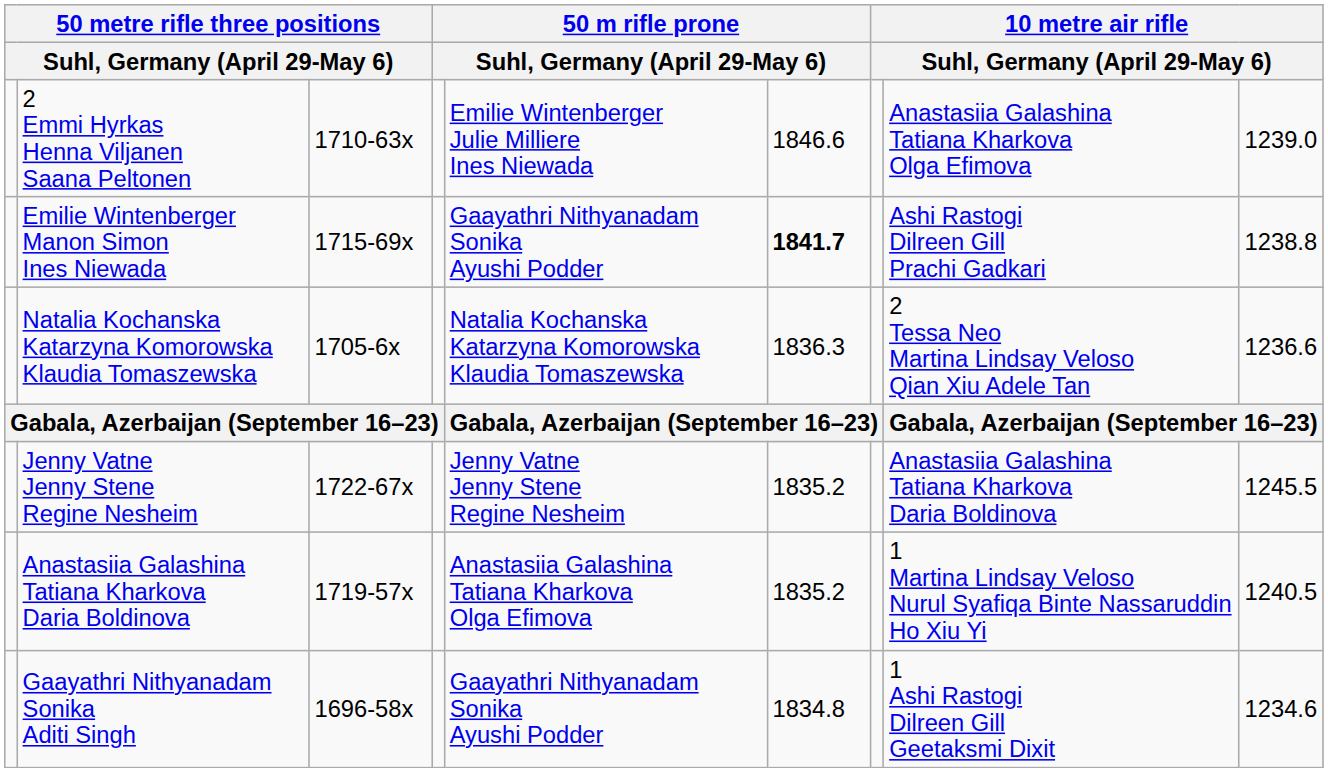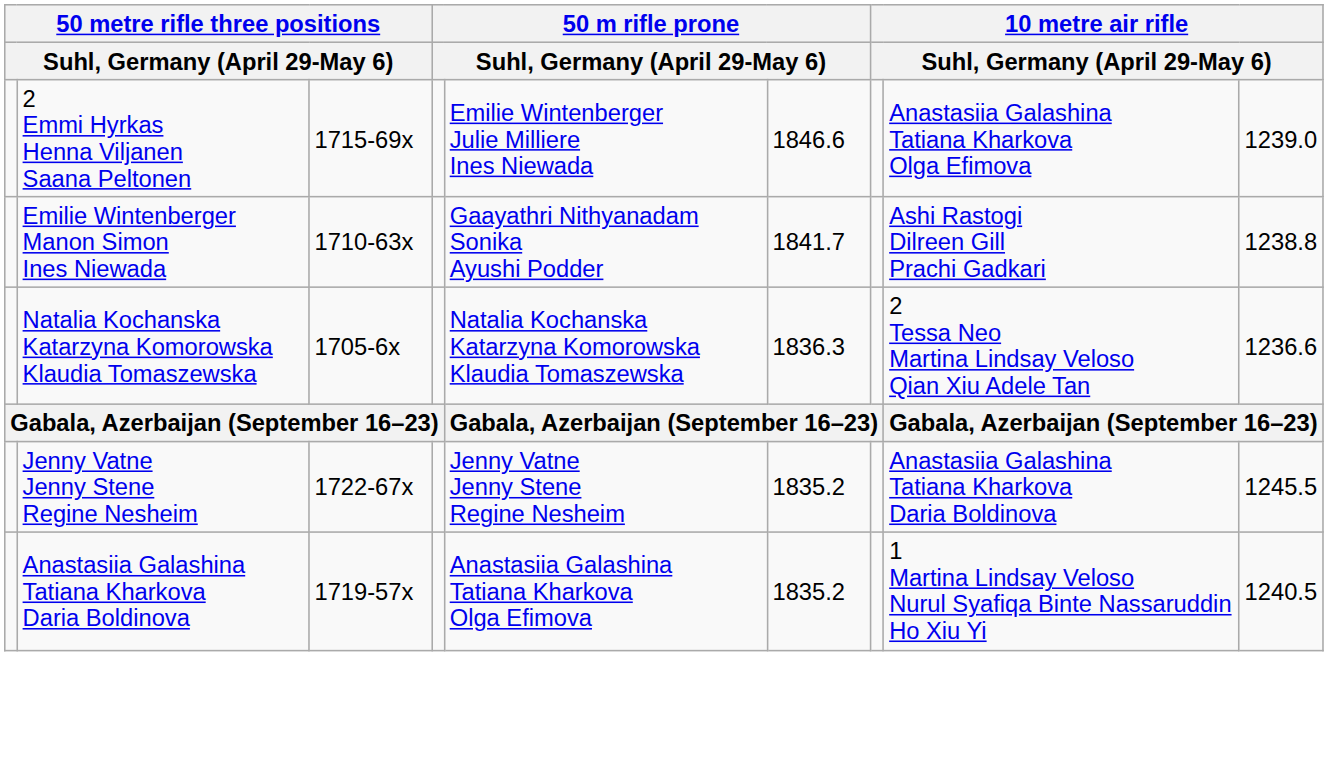2 Emmi Hyrkas Henna Viljanen Saana Peltonen | column 3: 1710-63x -> 1715-69x
Emilie Wintenberger Manon Simon Ines Niewada | column 3: 1715-69x -> 1710-63x
Emilie Wintenberger Manon Simon Ines Niewada | column 6: bold -> normal
- row: Gaayathri Nithyanadam Sonika Aditi Singh | 1696-58x | Gaayathri Nithyanadam Sonika Ayushi Podder | 1834.8 | 1 Ashi Rastogi Dilreen Gill Geetaksmi Dixit | 1234.6
